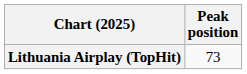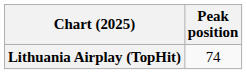Lithuania Airplay (TopHit) | Peak position: 73 -> 74
